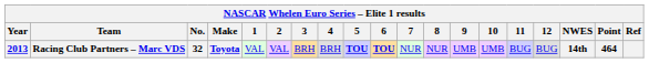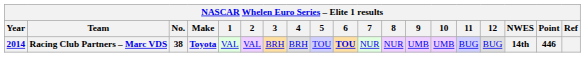Racing Club Partners – Marc VDS | Year: 2013 -> 2014
Racing Club Partners – Marc VDS | No.: 32 -> 38
Racing Club Partners – Marc VDS | 5: bold -> normal
Racing Club Partners – Marc VDS | Point: 464 -> 446
